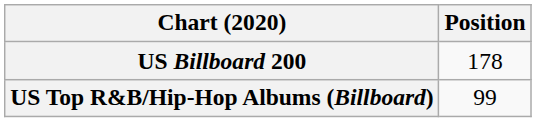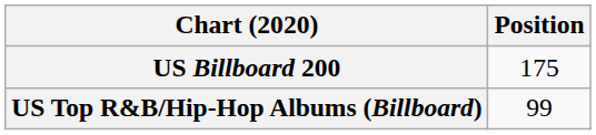US Billboard 200 | Position: 178 -> 175
